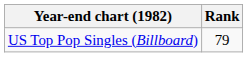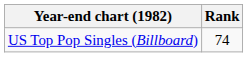US Top Pop Singles (Billboard) | Rank: 79 -> 74
